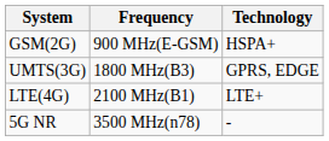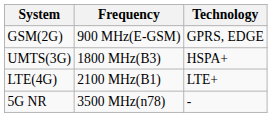GSM(2G) | Technology: HSPA+ -> GPRS, EDGE
UMTS(3G) | Technology: GPRS, EDGE -> HSPA+
